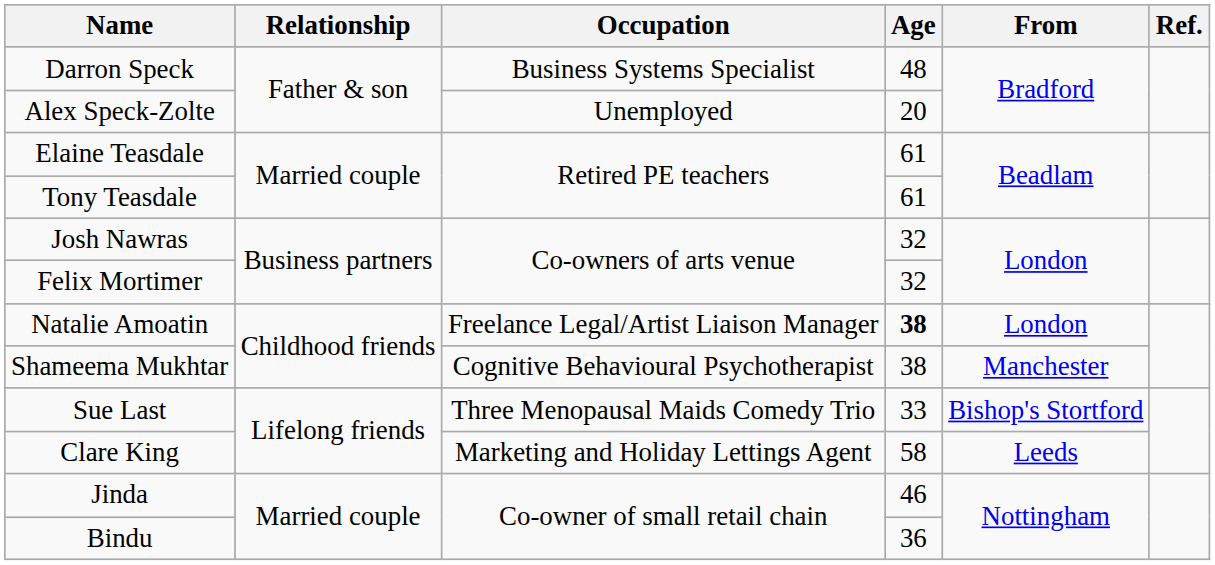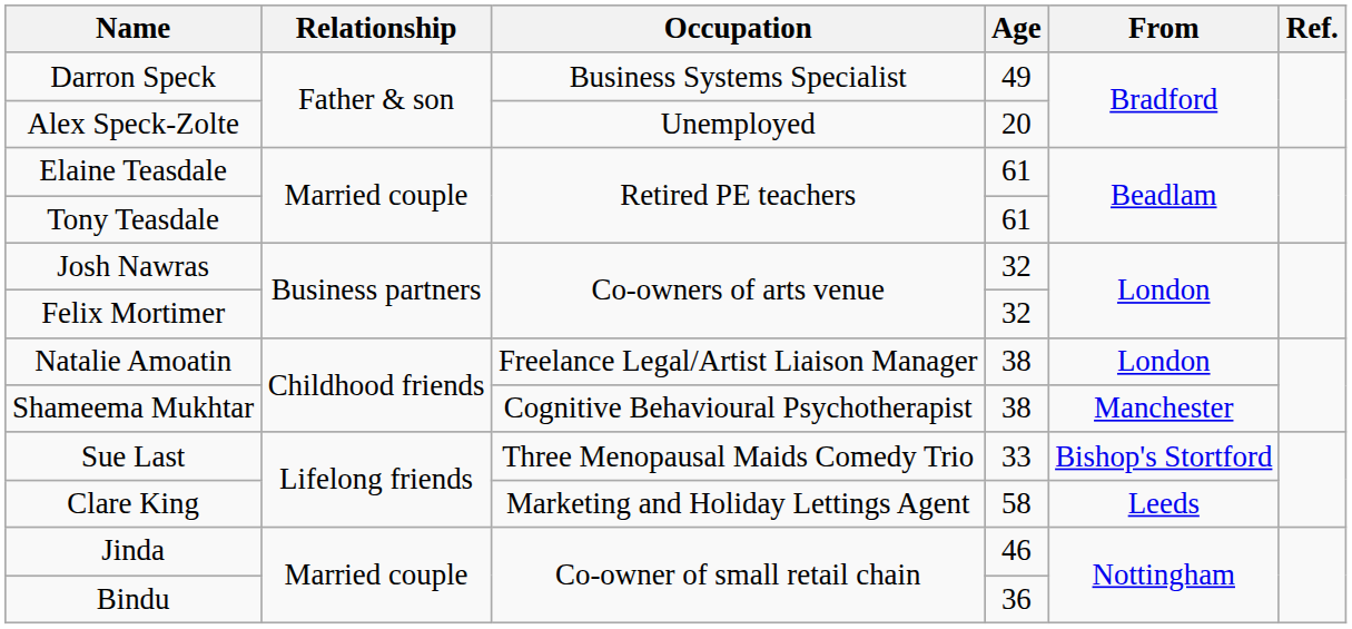Darron Speck | Age: 48 -> 49
Natalie Amoatin | Age: bold -> normal
